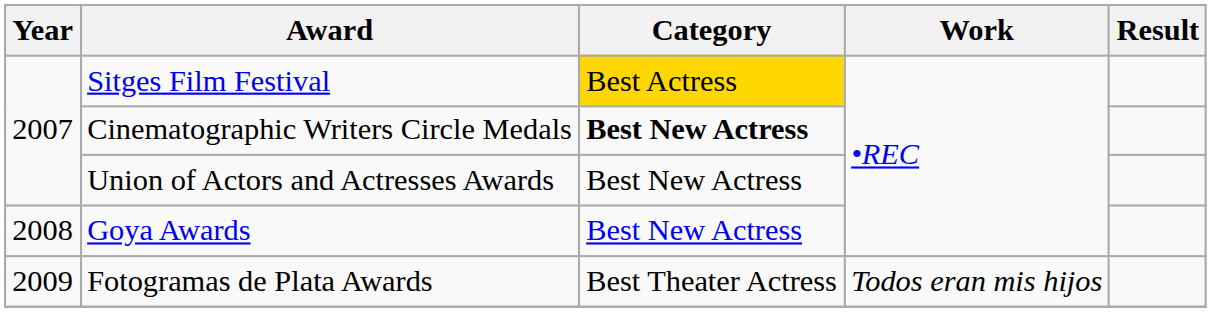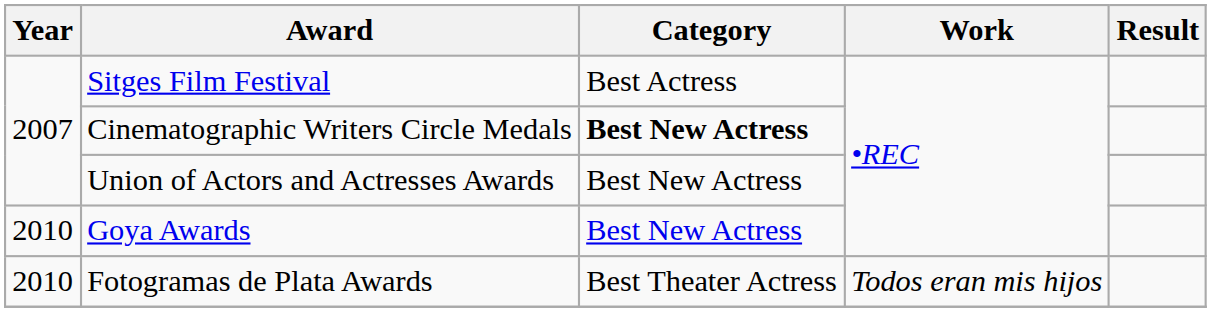Sitges Film Festival | Category: gold background -> no background
Goya Awards | Year: 2008 -> 2010
Fotogramas de Plata Awards | Year: 2009 -> 2010
